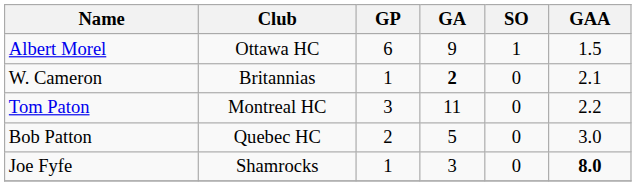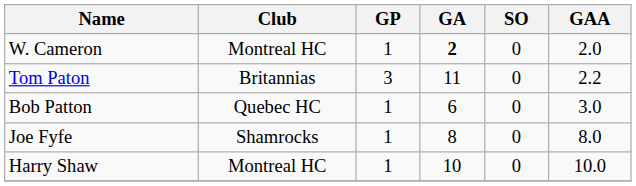- row: Albert Morel | Ottawa HC | 6 | 9 | 1 | 1.5
W. Cameron | Club: Britannias -> Montreal HC
W. Cameron | GAA: 2.1 -> 2.0
Tom Paton | Club: Montreal HC -> Britannias
Bob Patton | GP: 2 -> 1
Bob Patton | GA: 5 -> 6
Joe Fyfe | GA: 3 -> 8
Joe Fyfe | GAA: bold -> normal
+ row: Harry Shaw | Montreal HC | 1 | 10 | 0 | 10.0
